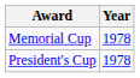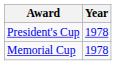rows swapped: Memorial Cup <-> President's Cup
